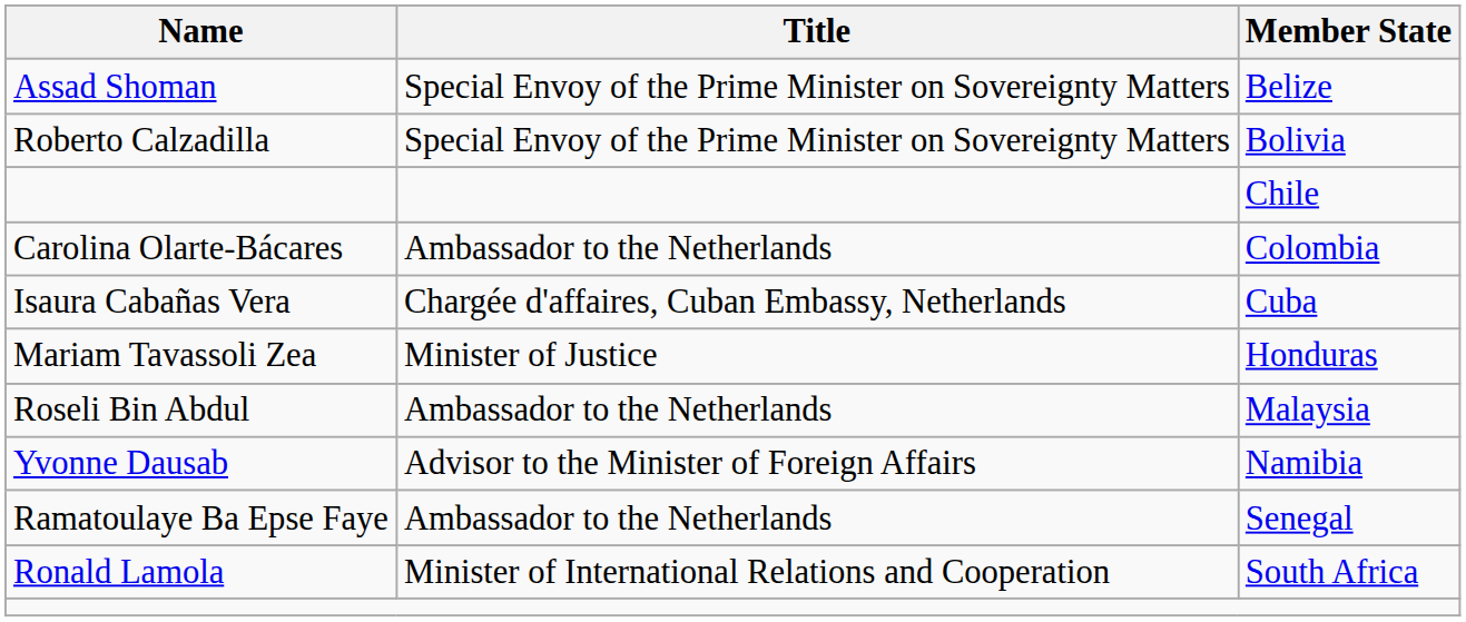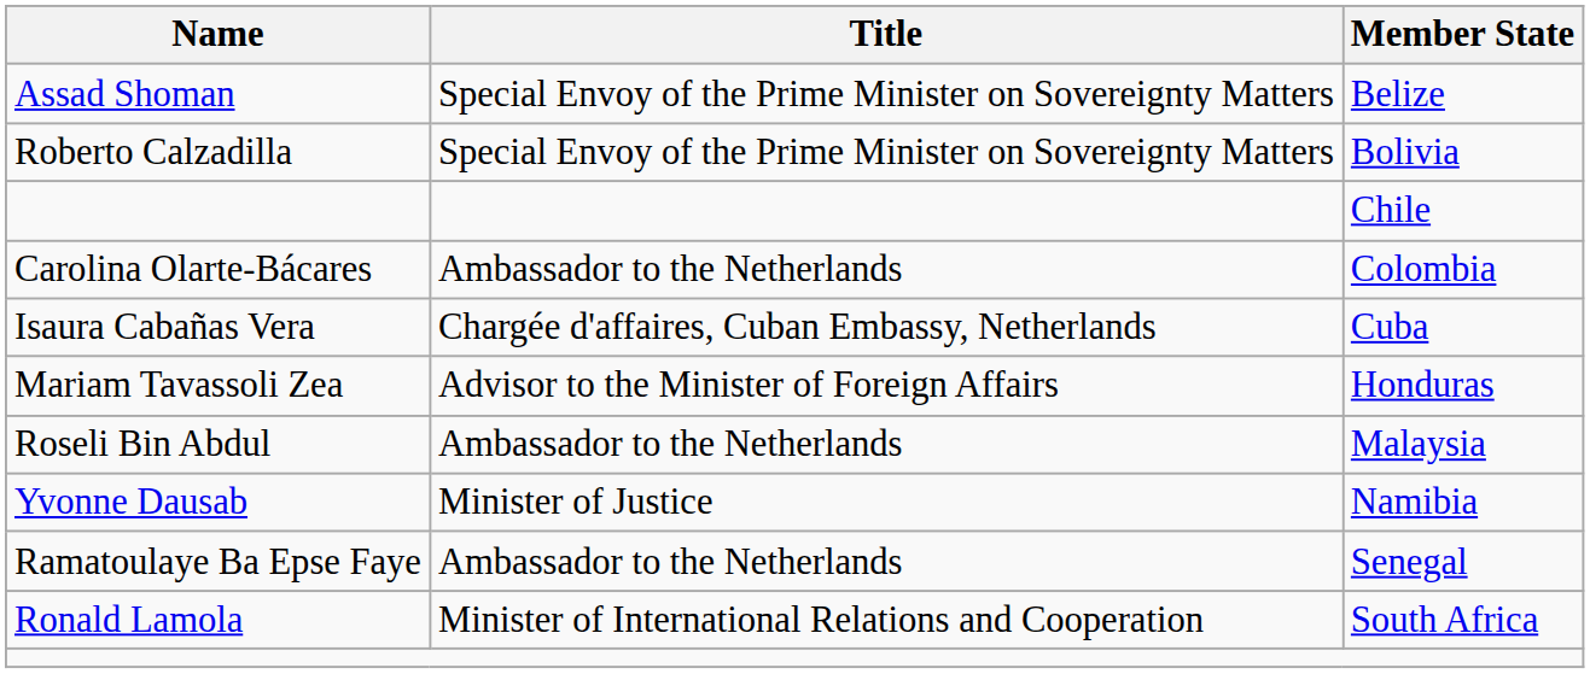Honduras | Title: Minister of Justice -> Advisor to the Minister of Foreign Affairs
Namibia | Title: Advisor to the Minister of Foreign Affairs -> Minister of Justice
